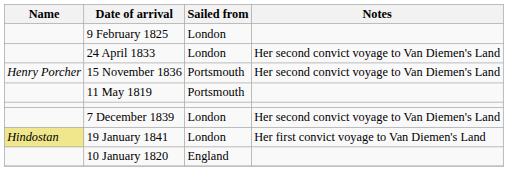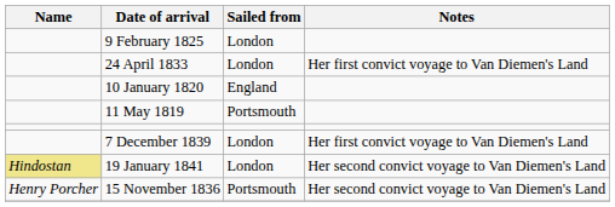24 April 1833 | Notes: Her second convict voyage to Van Diemen's Land -> Her first convict voyage to Van Diemen's Land
rows swapped: 15 November 1836 <-> 10 January 1820
7 December 1839 | Notes: Her second convict voyage to Van Diemen's Land -> Her first convict voyage to Van Diemen's Land
19 January 1841 | Notes: Her first convict voyage to Van Diemen's Land -> Her second convict voyage to Van Diemen's Land
